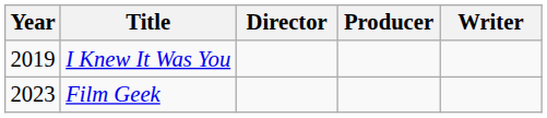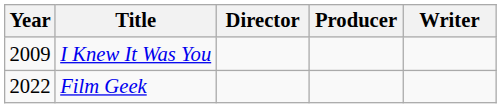I Knew It Was You | Year: 2019 -> 2009
Film Geek | Year: 2023 -> 2022
